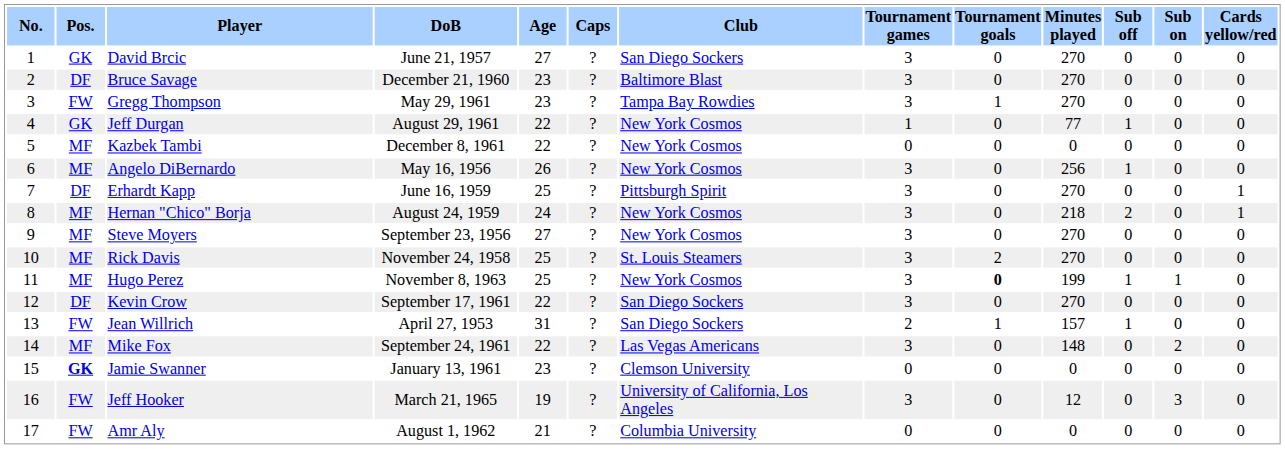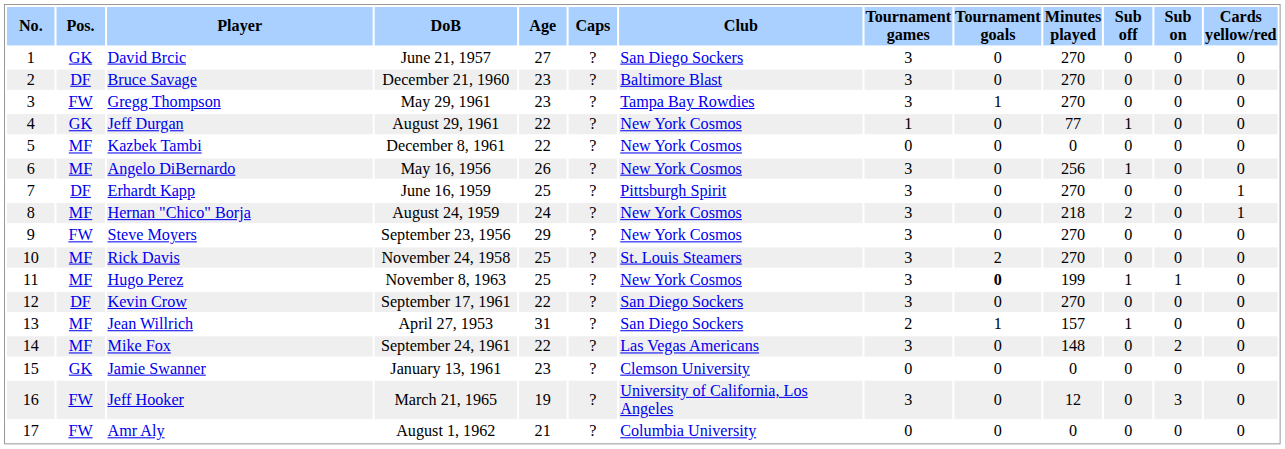Steve Moyers | Pos.: MF -> FW
Steve Moyers | Age: 27 -> 29
Jean Willrich | Pos.: FW -> MF
Jamie Swanner | Pos.: bold -> normal
